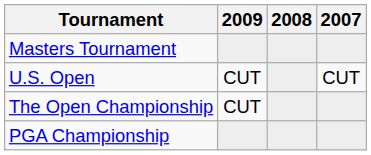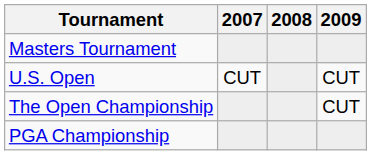columns swapped: 2007 <-> 2009
